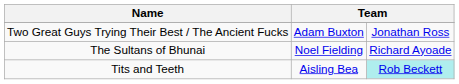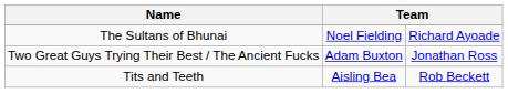rows swapped: The Sultans of Bhunai <-> Two Great Guys Trying Their Best / The Ancient Fucks
Tits and Teeth | column 3: paleturquoise background -> no background
